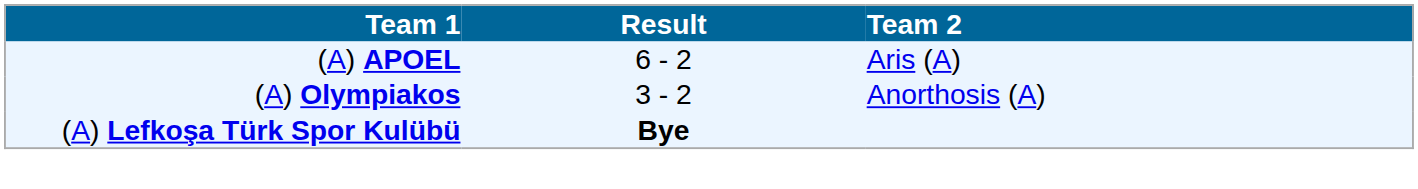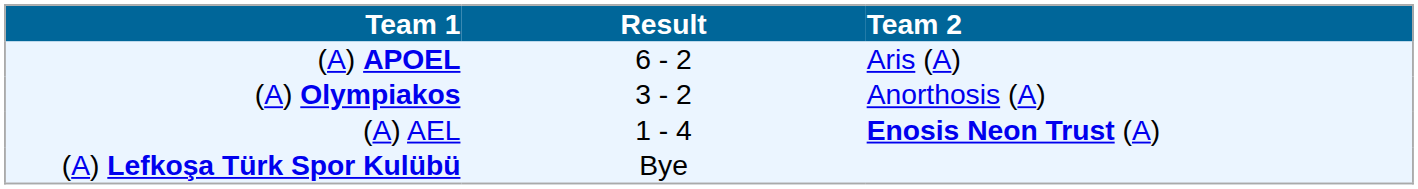+ row: (A) AEL | 1 - 4 | Enosis Neon Trust (A)
(A) Lefkoşa Türk Spor Kulübü | Result: bold -> normal
